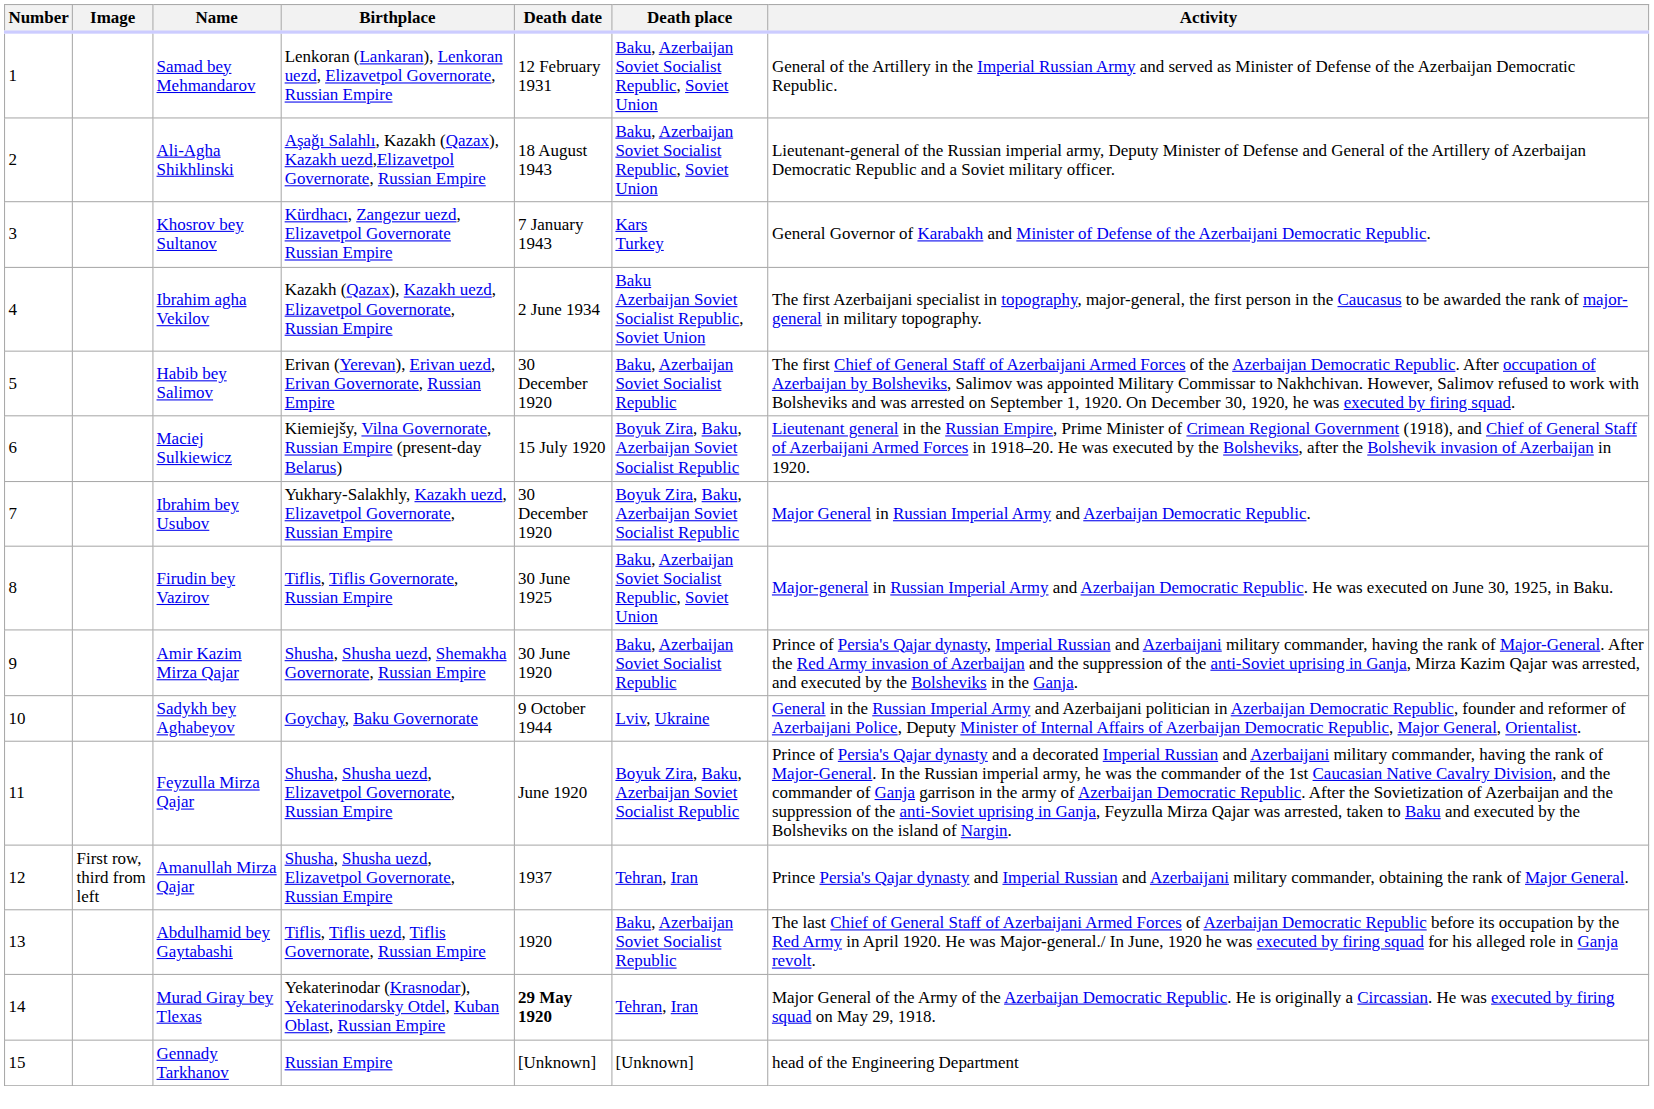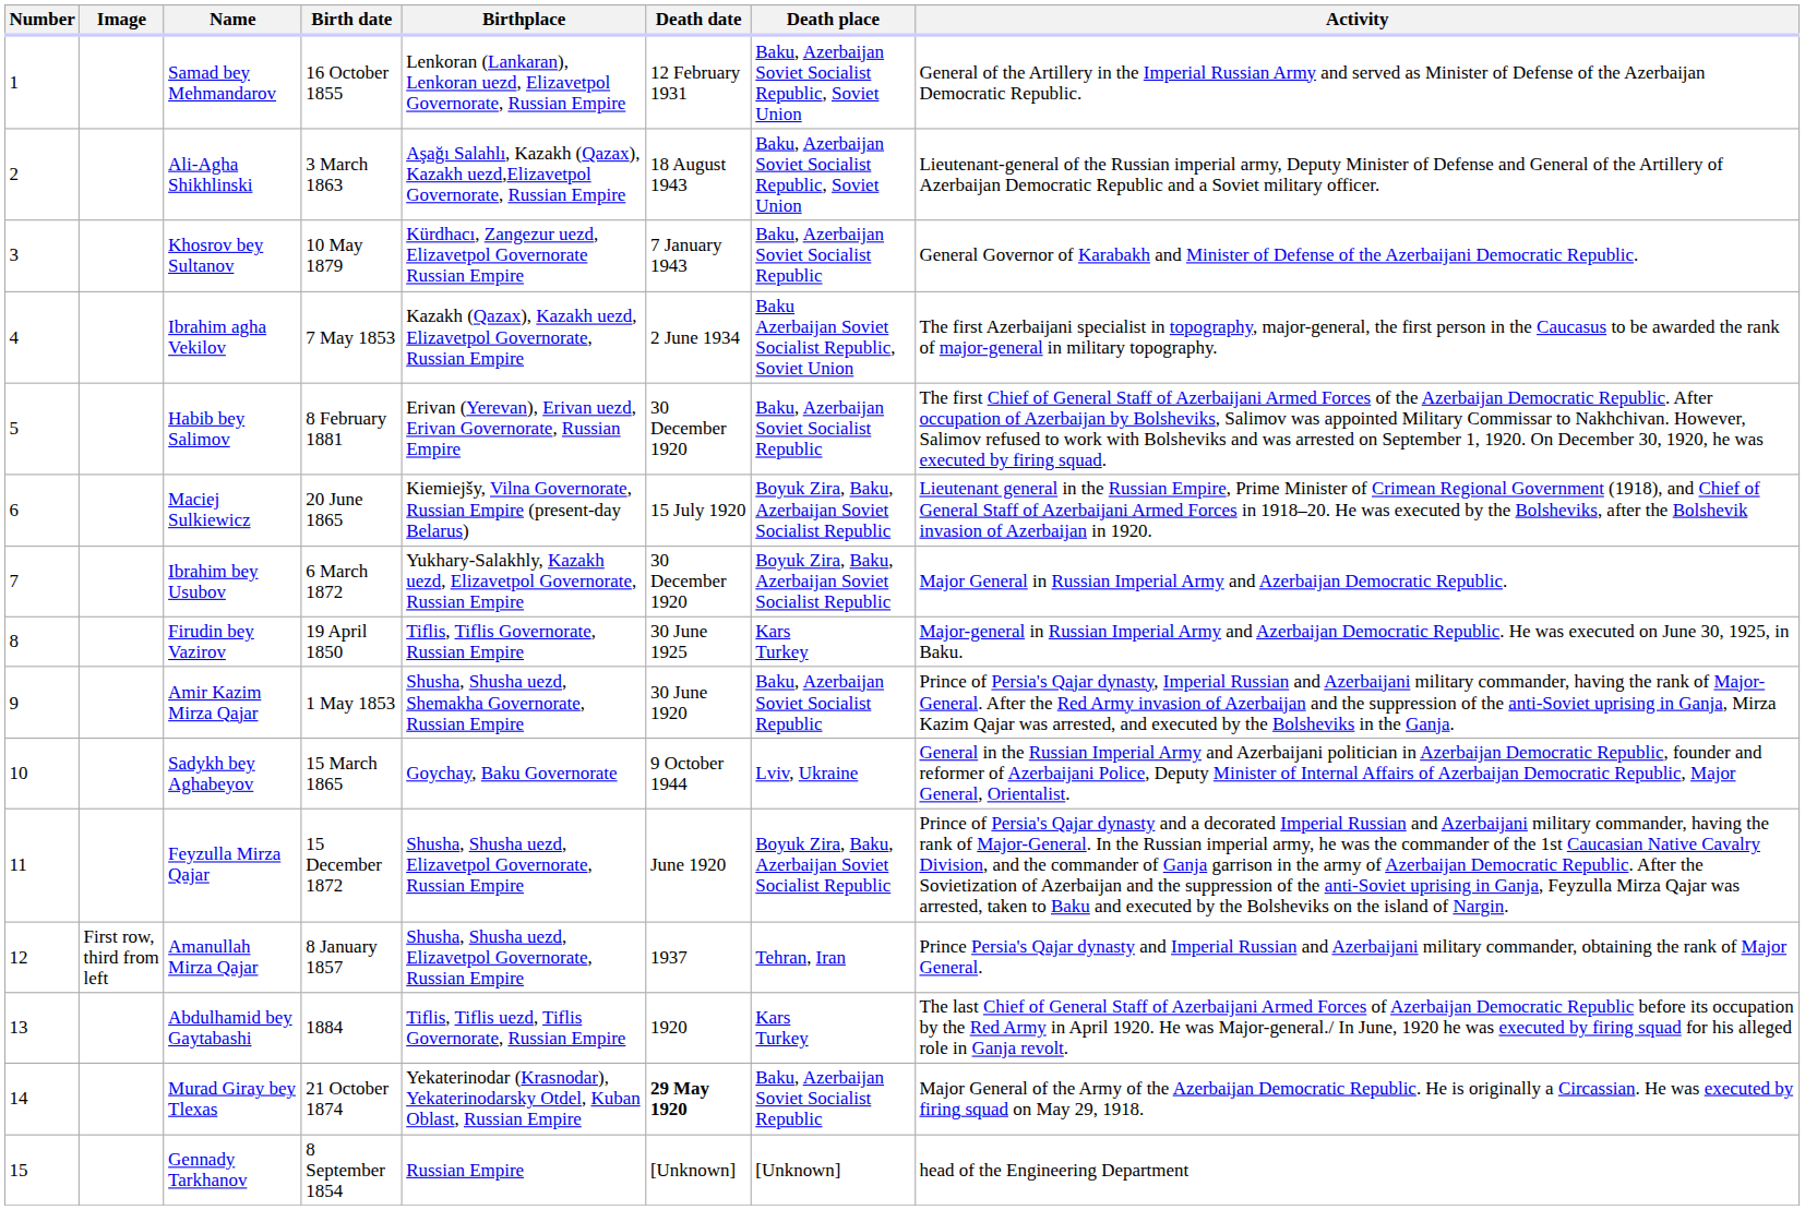+ column: Birth date | 16 October 1855 | 3 March 1863 | 10 May 1879 | 7 May 1853 | 8 February 1881 | 20 June 1865 | 6 March 1872 | 19 April 1850 | 1 May 1853 | 15 March 1865 | 15 December 1872 | 8 January 1857 | 1884 | 21 October 1874 | 8 September 1854
Khosrov bey Sultanov | Death place: Kars Turkey -> Baku, Azerbaijan Soviet Socialist Republic
Firudin bey Vazirov | Death place: Baku, Azerbaijan Soviet Socialist Republic, Soviet Union -> Kars Turkey
Abdulhamid bey Gaytabashi | Death place: Baku, Azerbaijan Soviet Socialist Republic -> Kars Turkey
Murad Giray bey Tlexas | Death place: Tehran, Iran -> Baku, Azerbaijan Soviet Socialist Republic
